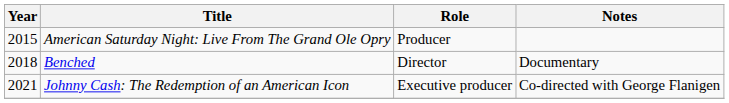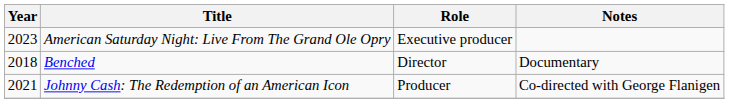American Saturday Night: Live From The Grand Ole Opry | Year: 2015 -> 2023
American Saturday Night: Live From The Grand Ole Opry | Role: Producer -> Executive producer
Johnny Cash: The Redemption of an American Icon | Role: Executive producer -> Producer
